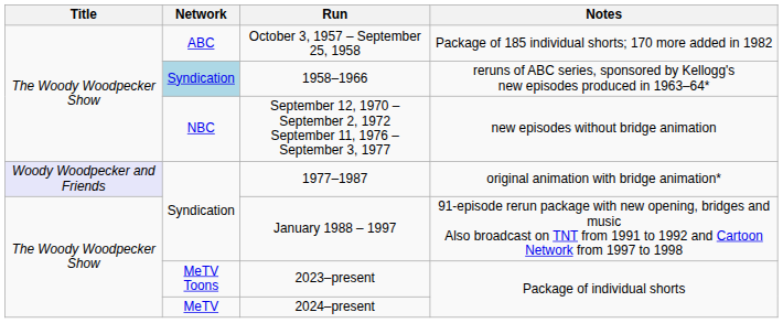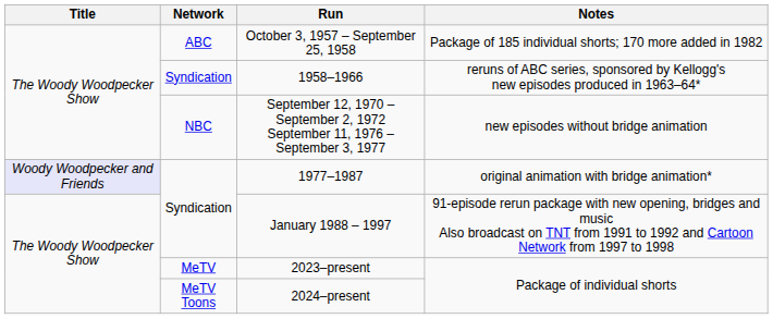1958–1966 | Network: lightblue background -> no background
2023–present | Network: MeTV Toons -> MeTV
2024–present | Network: MeTV -> MeTV Toons
